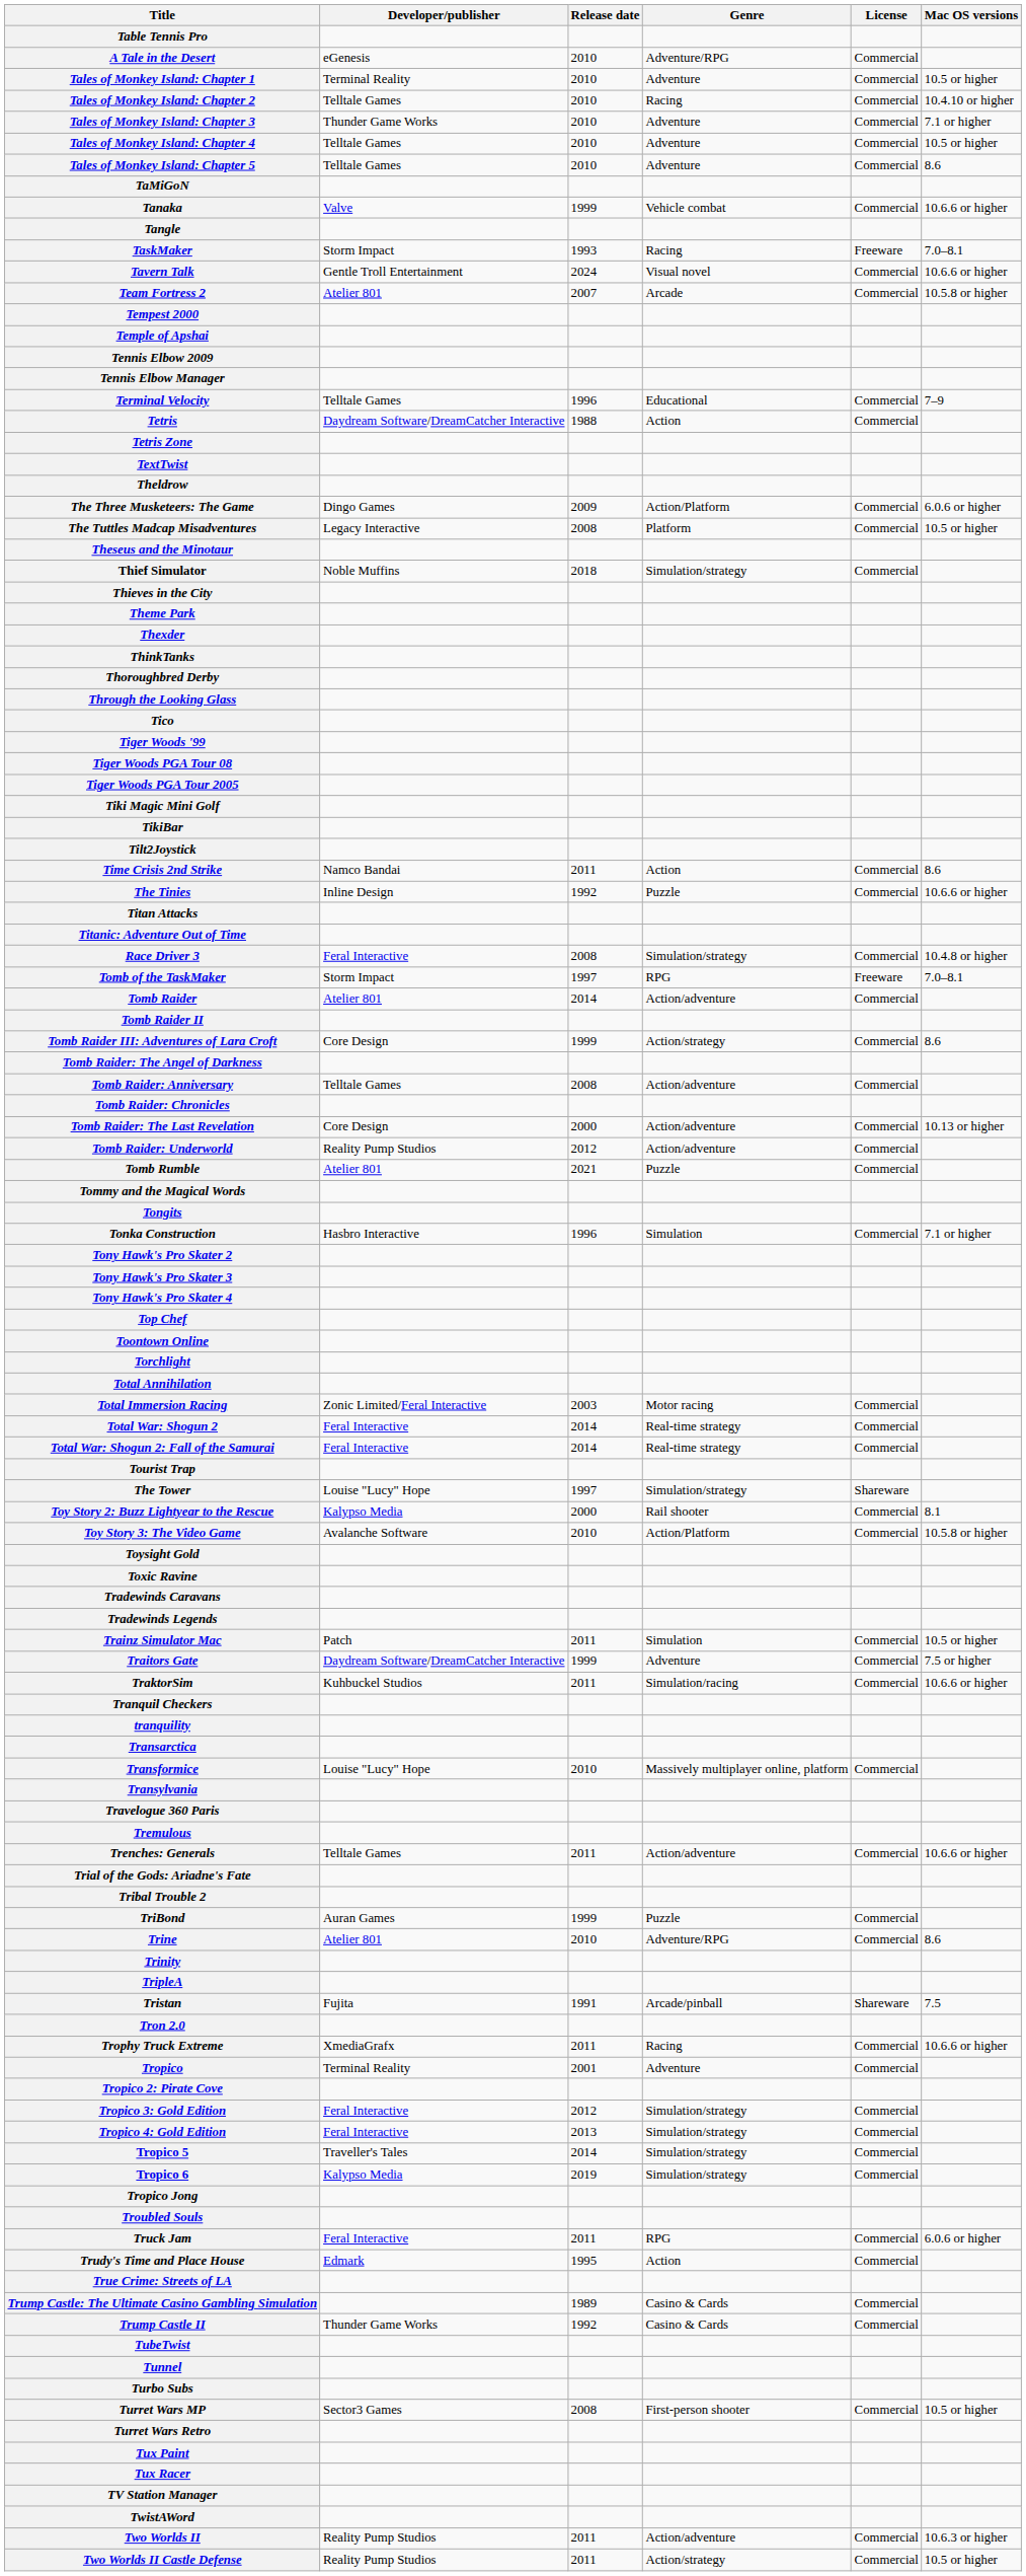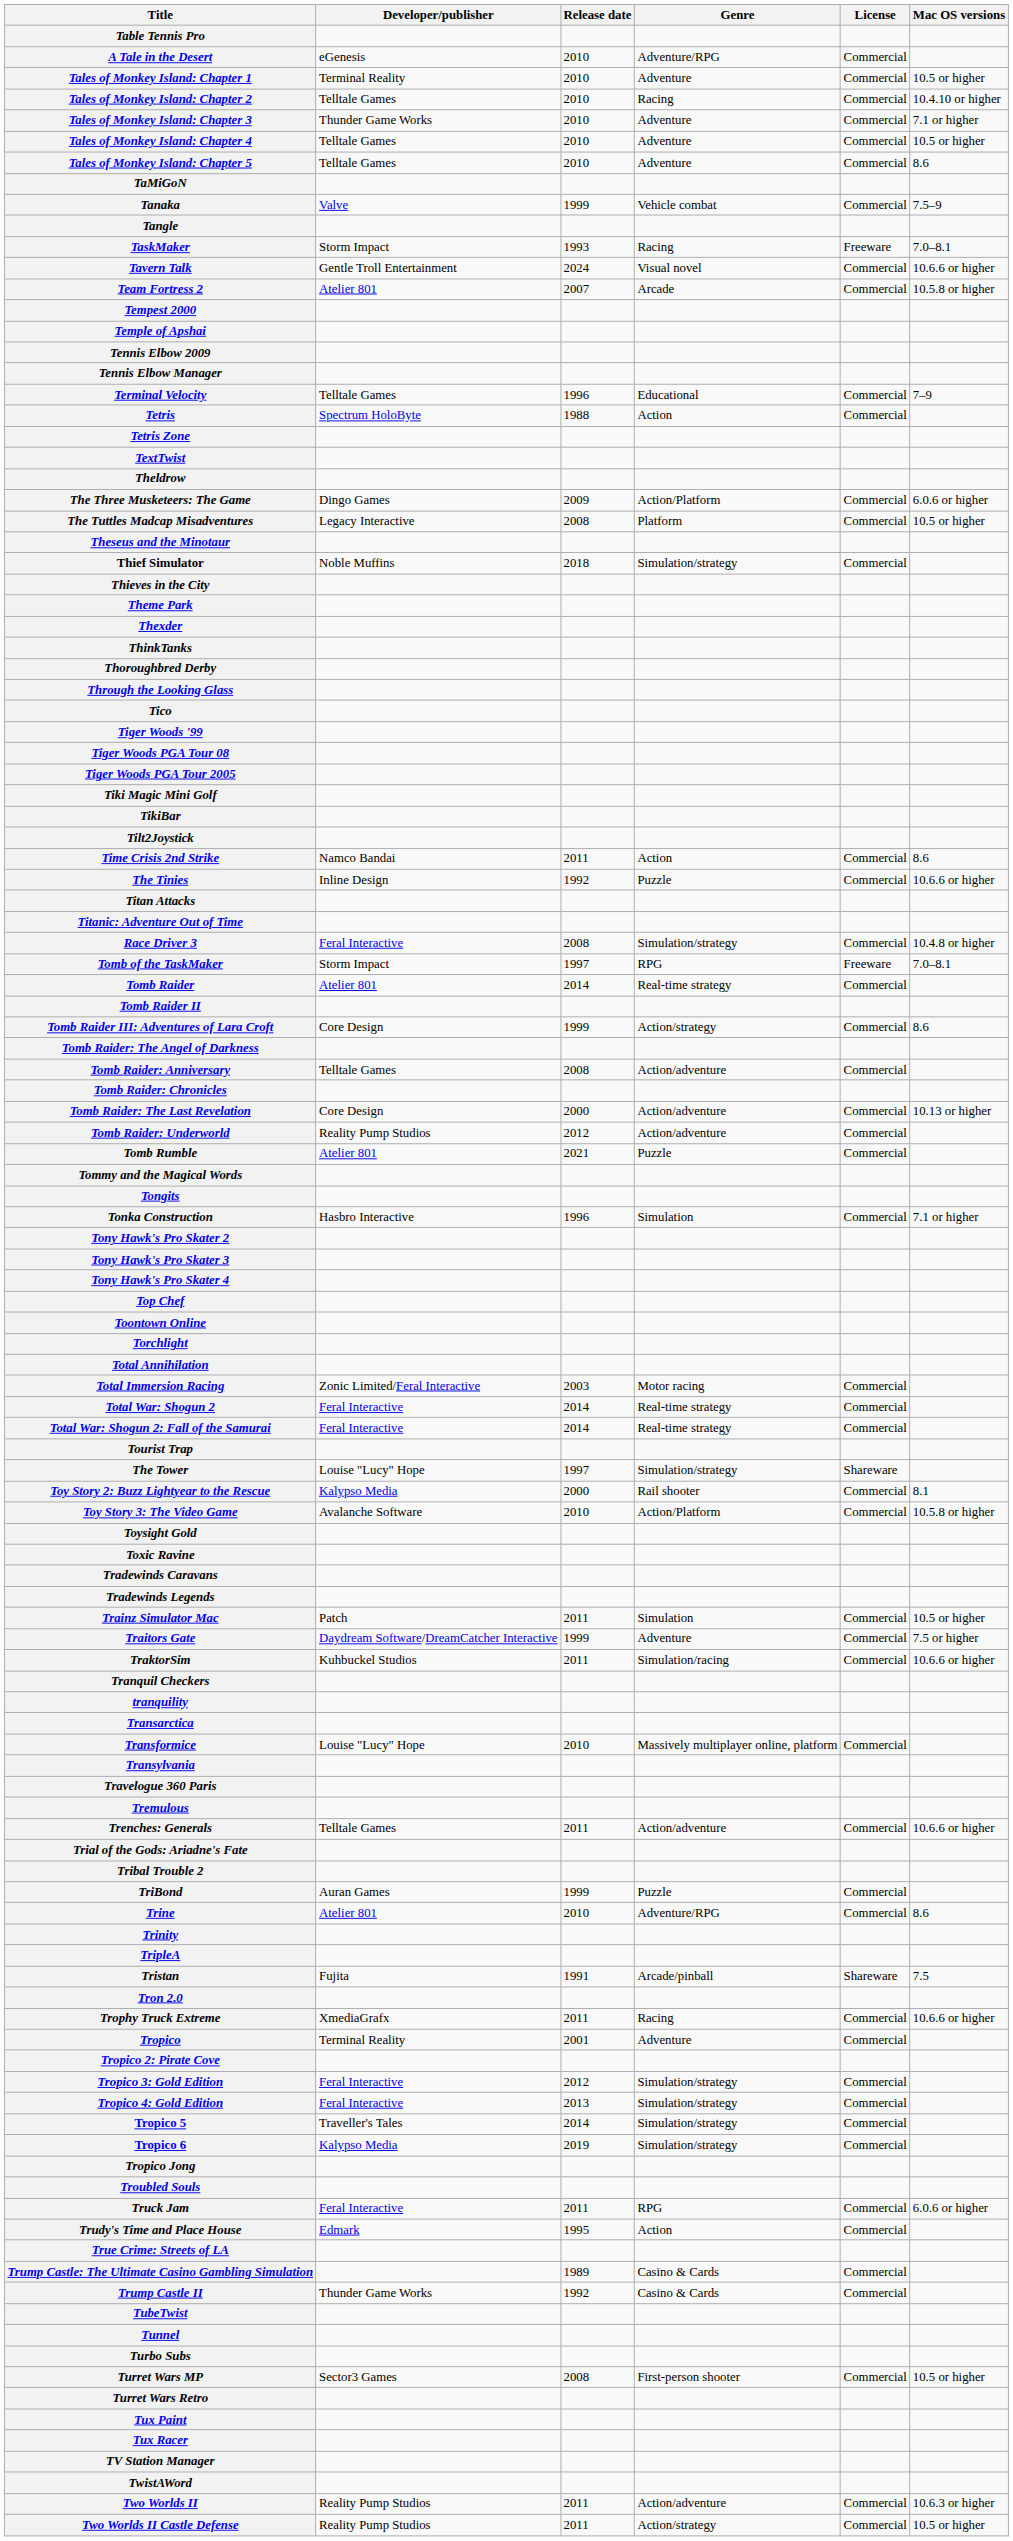Tanaka | Mac OS versions: 10.6.6 or higher -> 7.5–9
Tetris | Developer/publisher: Daydream Software/DreamCatcher Interactive -> Spectrum HoloByte
Tomb Raider | Genre: Action/adventure -> Real-time strategy
